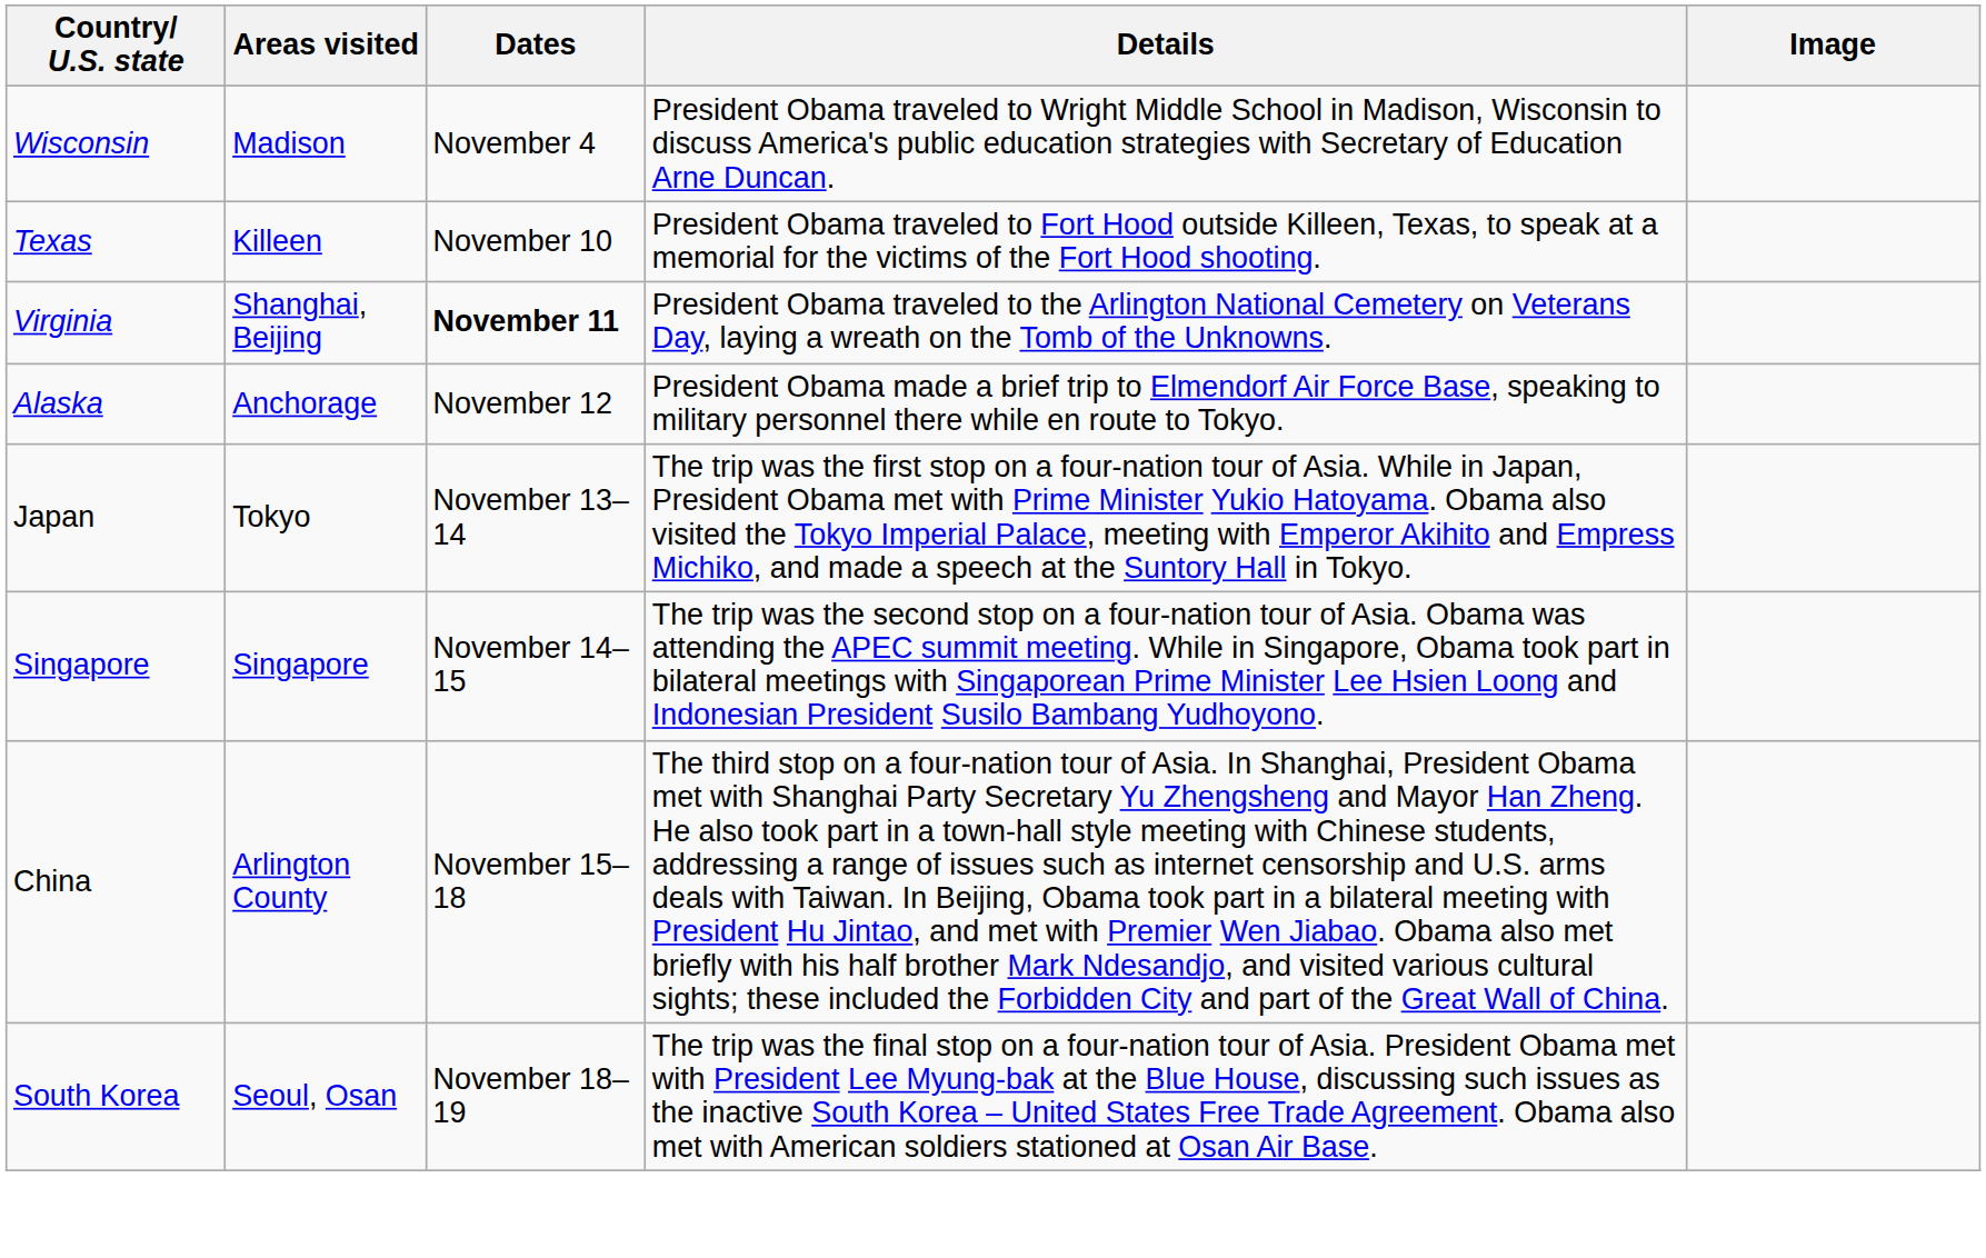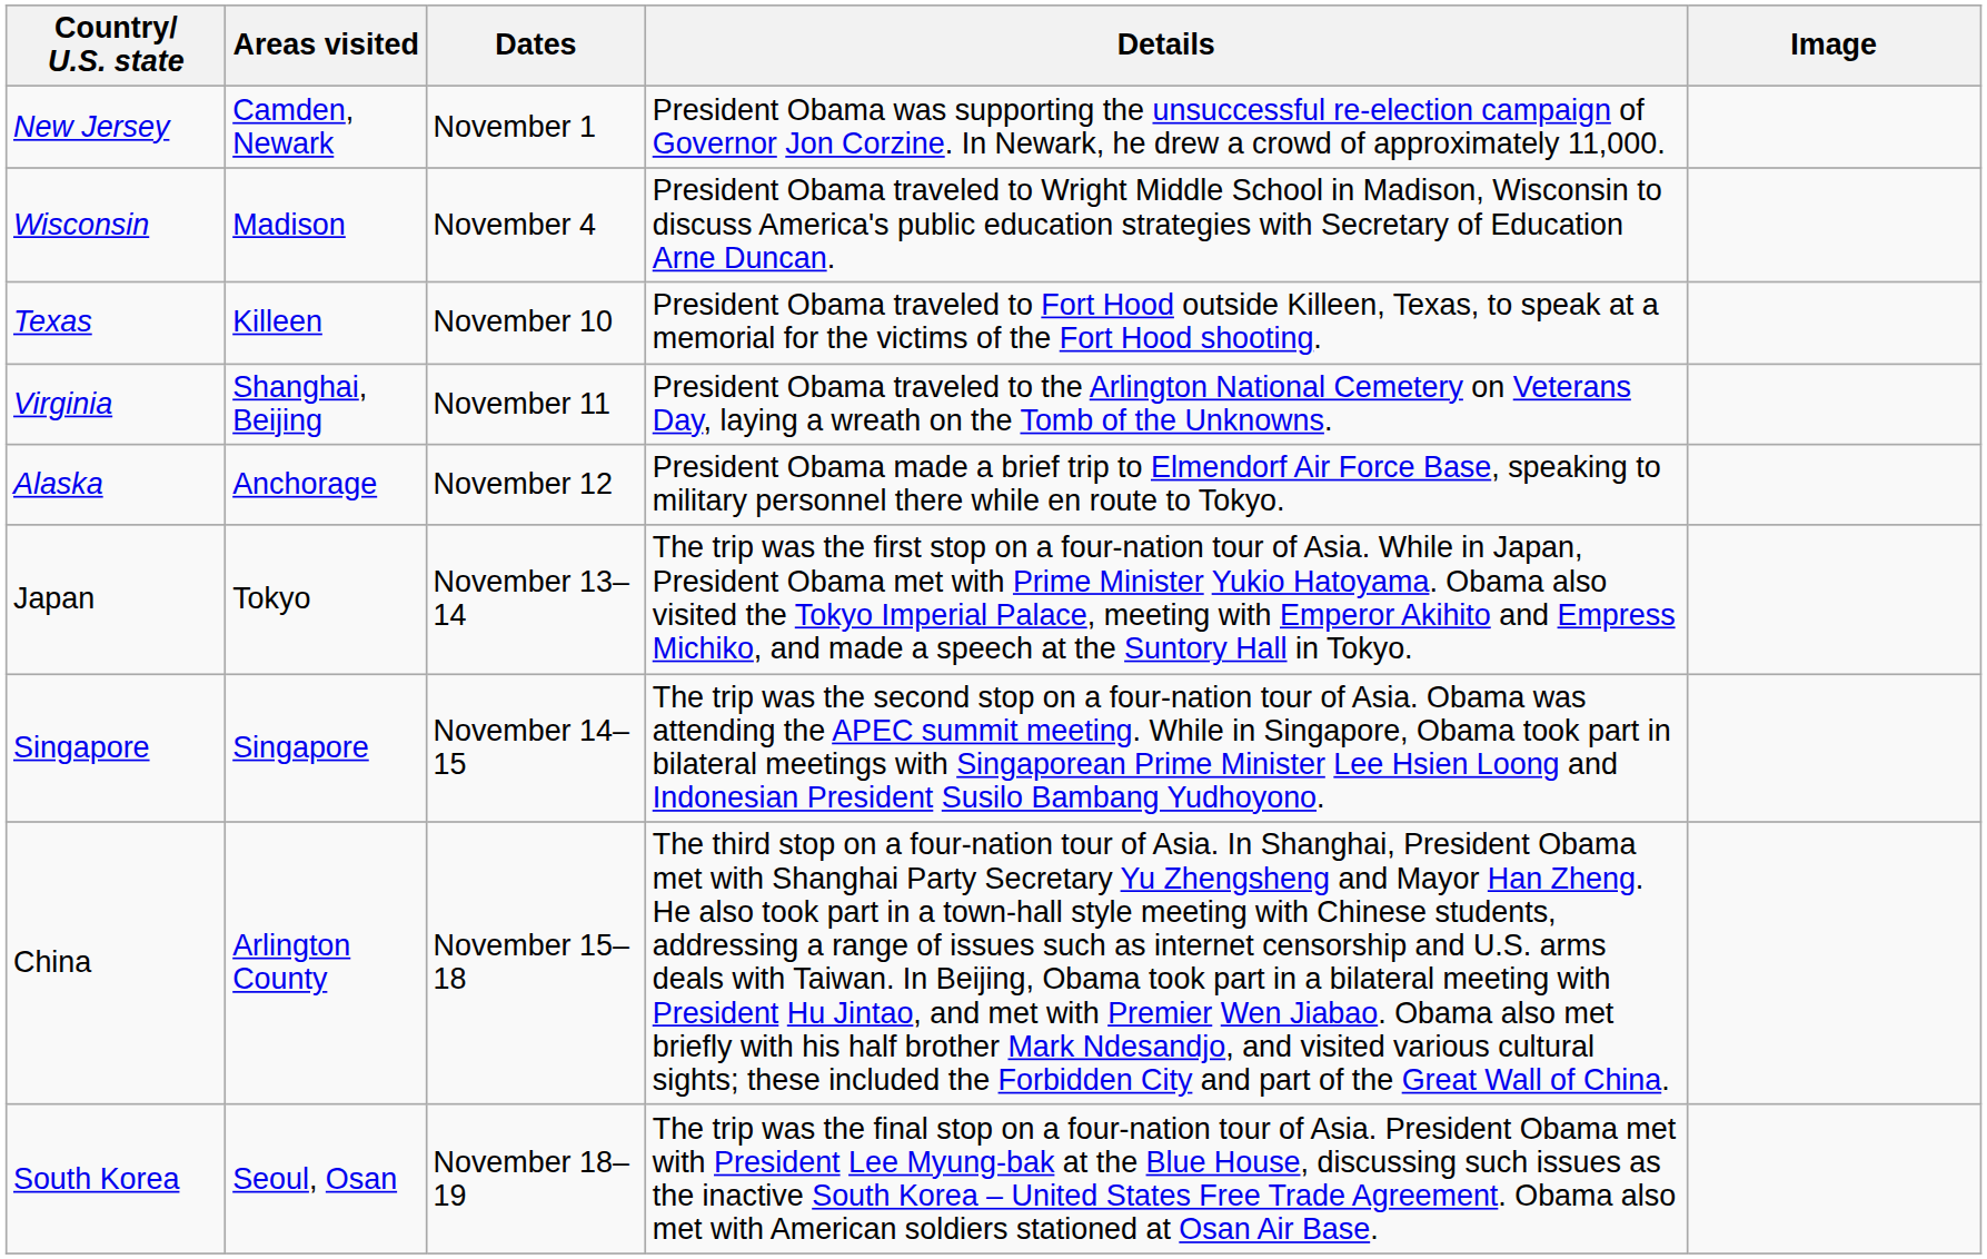+ row: New Jersey | Camden, Newark | November 1 | President Obama was supporting the unsuccessful re-election campaign of Governor Jon Corzine. In Newark, he drew a crowd of approximately 11,000.
Virginia | Dates: bold -> normal
